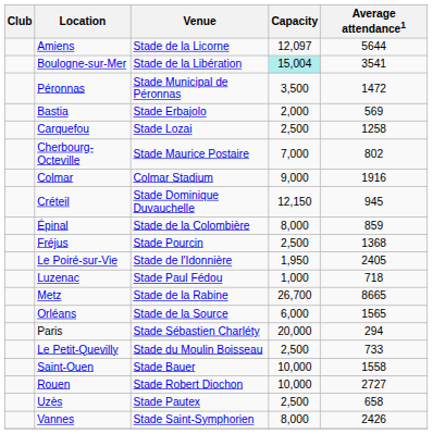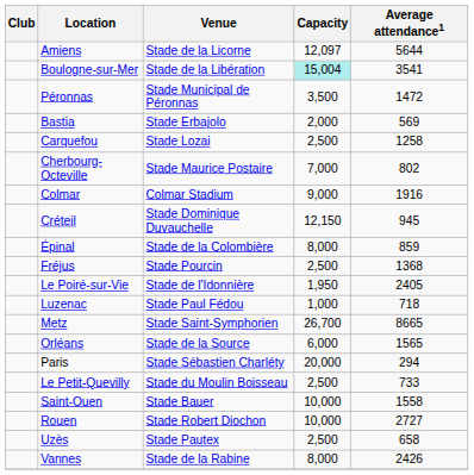Metz | Venue: Stade de la Rabine -> Stade Saint-Symphorien
Vannes | Venue: Stade Saint-Symphorien -> Stade de la Rabine
